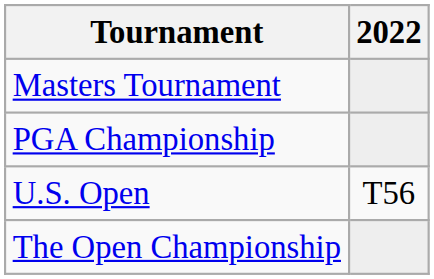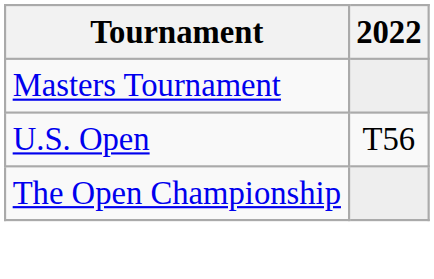- row: PGA Championship
